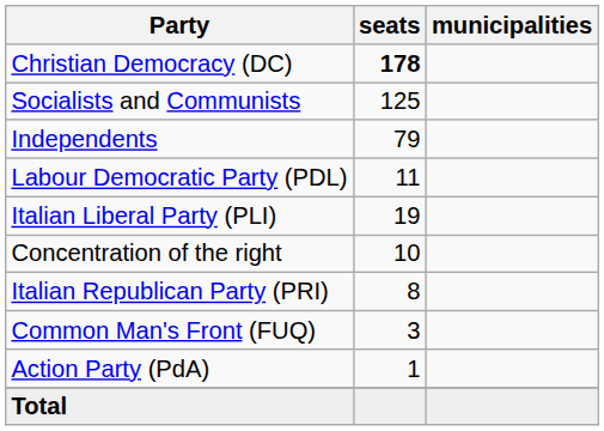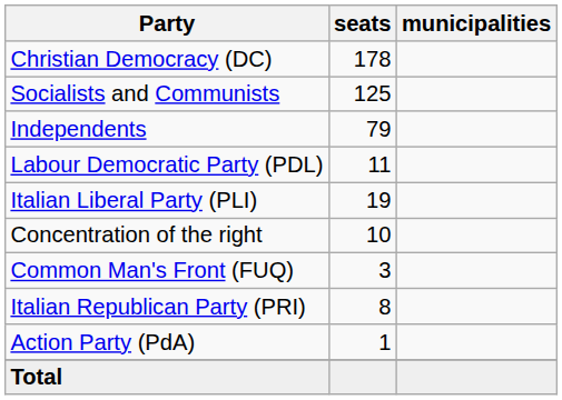Christian Democracy (DC) | seats: bold -> normal
rows swapped: Italian Republican Party (PRI) <-> Common Man's Front (FUQ)
